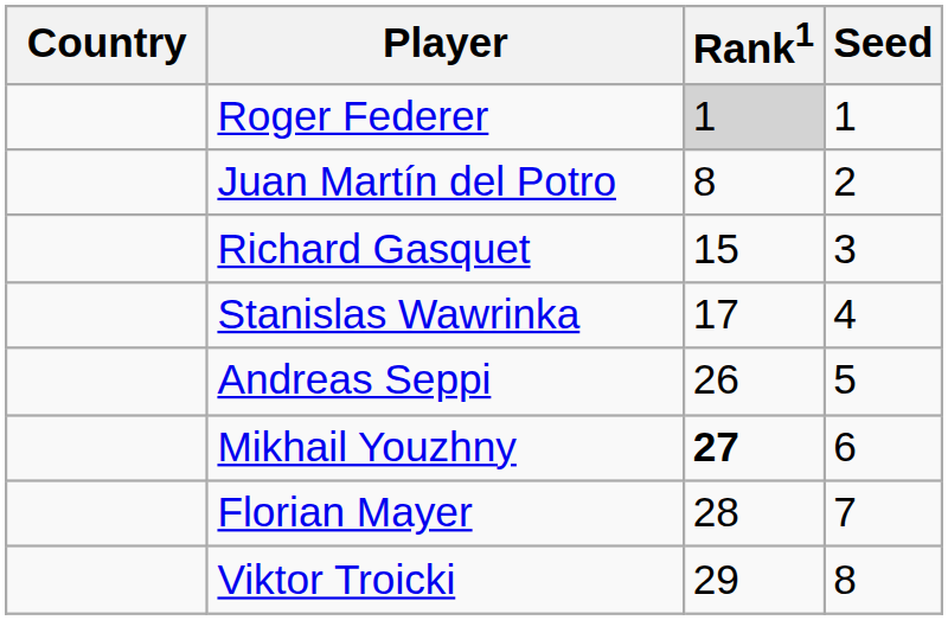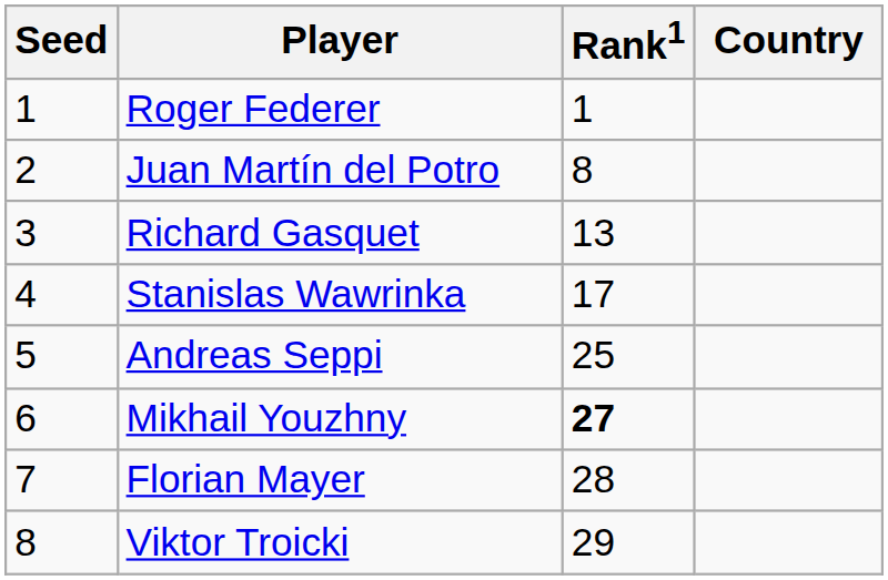columns swapped: Country <-> Seed
Roger Federer | Rank1: lightgrey background -> no background
Richard Gasquet | Rank1: 15 -> 13
Andreas Seppi | Rank1: 26 -> 25
